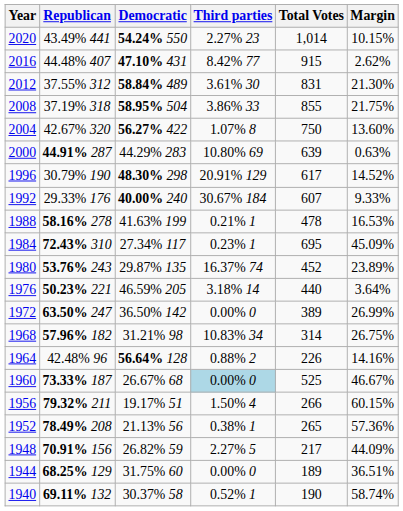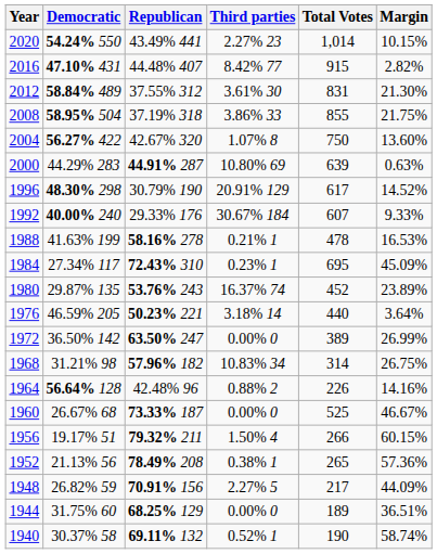columns swapped: Democratic <-> Republican
2016 | Margin: 2.62% -> 2.82%
1960 | Third parties: lightblue background -> no background
